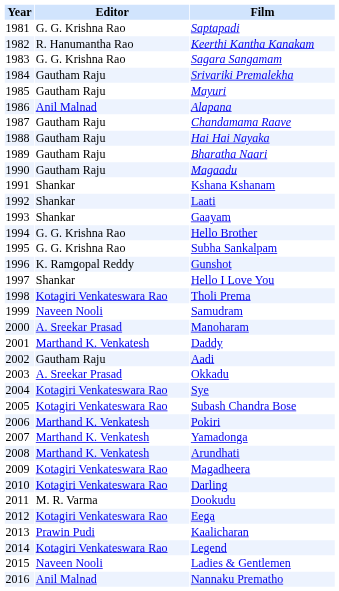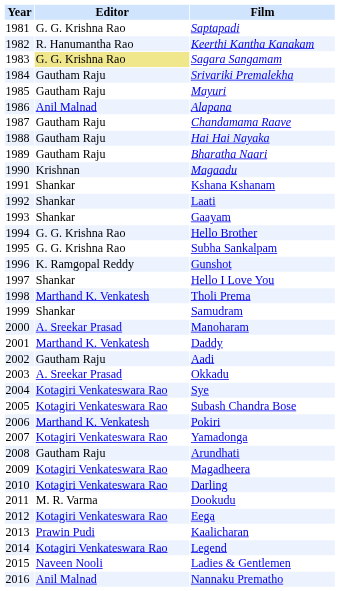Sagara Sangamam | Editor: no background -> khaki background
Magaadu | Editor: Gautham Raju -> Krishnan
Tholi Prema | Editor: Kotagiri Venkateswara Rao -> Marthand K. Venkatesh
Samudram | Editor: Naveen Nooli -> Shankar
Yamadonga | Editor: Marthand K. Venkatesh -> Kotagiri Venkateswara Rao
Arundhati | Editor: Marthand K. Venkatesh -> Gautham Raju
